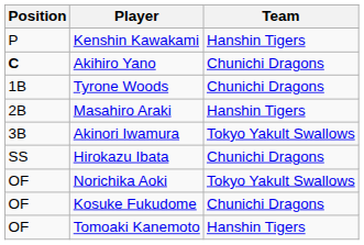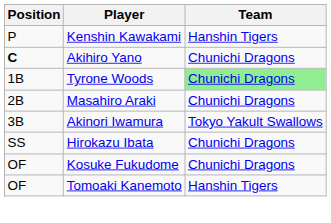Tyrone Woods | Team: no background -> lightgreen background
Masahiro Araki | Team: Hanshin Tigers -> Chunichi Dragons
- row: OF | Norichika Aoki | Tokyo Yakult Swallows
